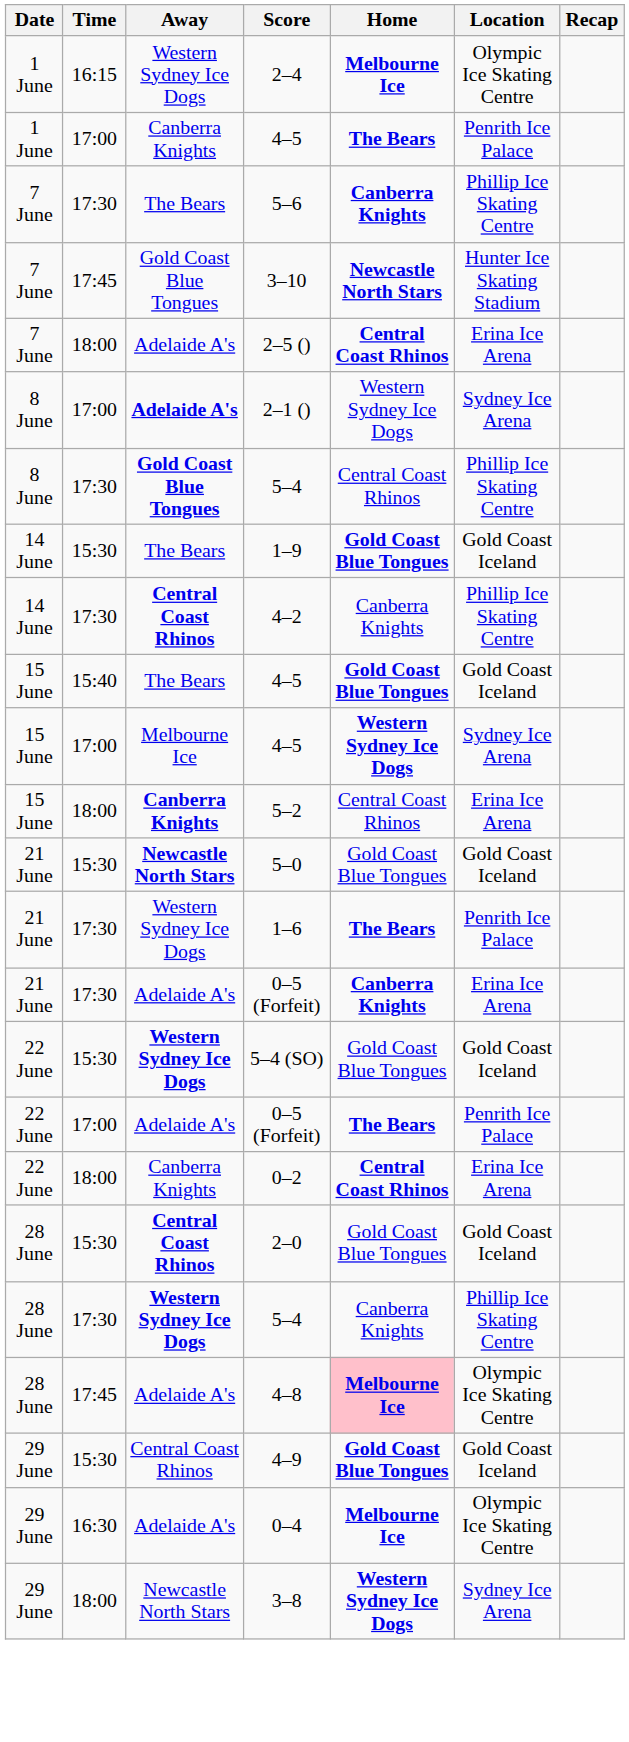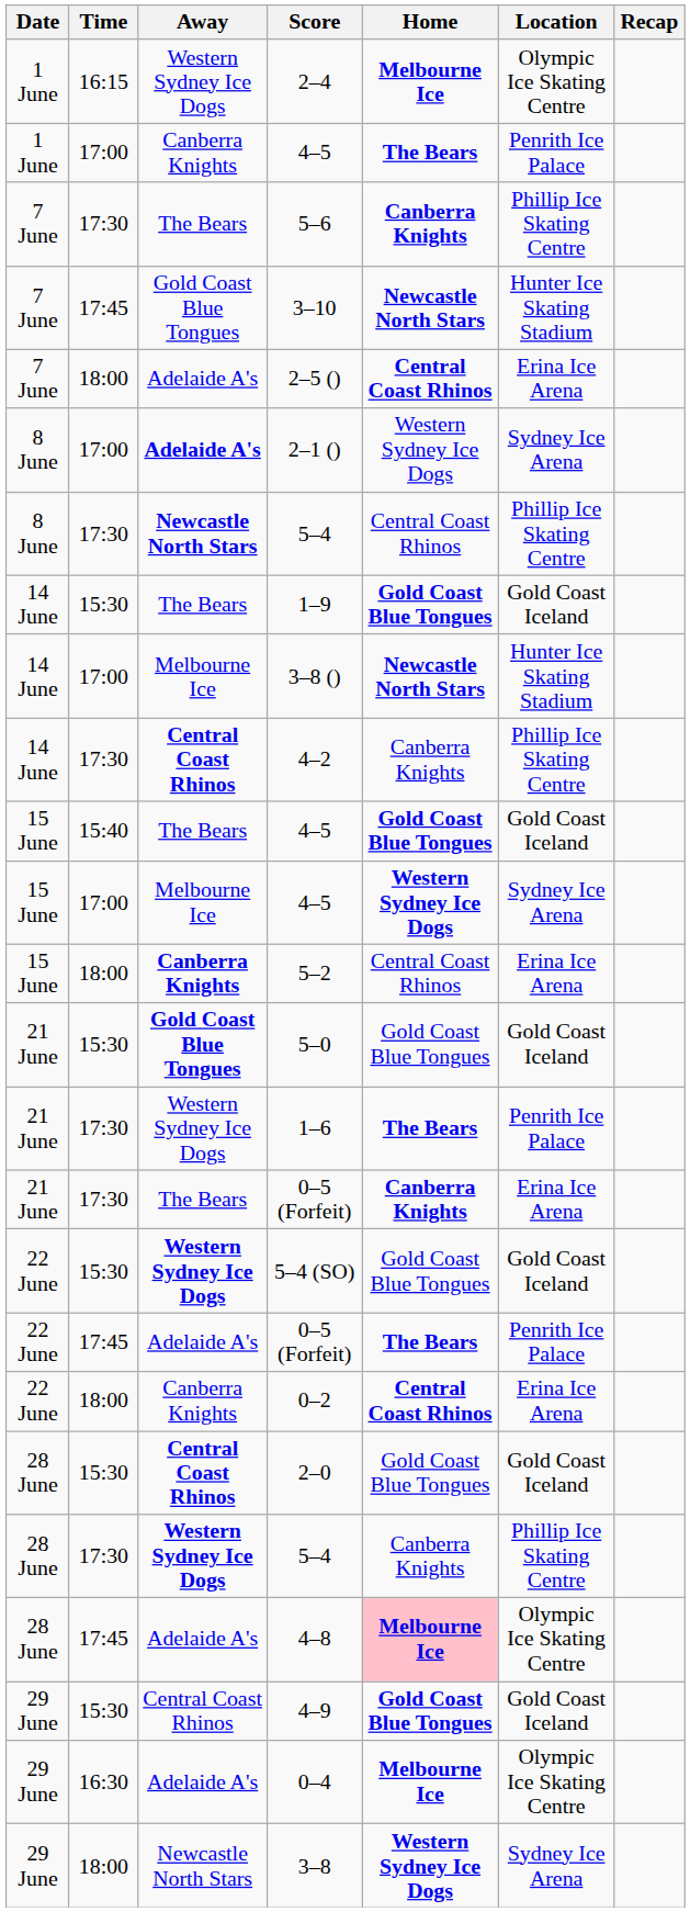8 June / 5–4 | Away: Gold Coast Blue Tongues -> Newcastle North Stars
+ row: 14 June | 17:00 | Melbourne Ice | 3–8 () | Newcastle North Stars | Hunter Ice Skating Stadium
5–0 | Away: Newcastle North Stars -> Gold Coast Blue Tongues
21 June / 0–5 (Forfeit) | Away: Adelaide A's -> The Bears
22 June / 0–5 (Forfeit) | Time: 17:00 -> 17:45
